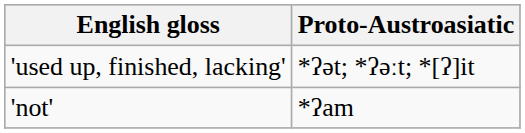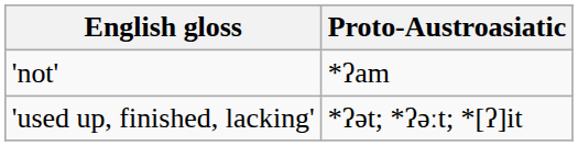rows swapped: 'used up, finished, lacking' <-> 'not'
